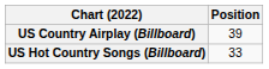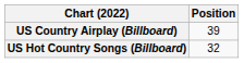US Hot Country Songs (Billboard) | Position: 33 -> 32
